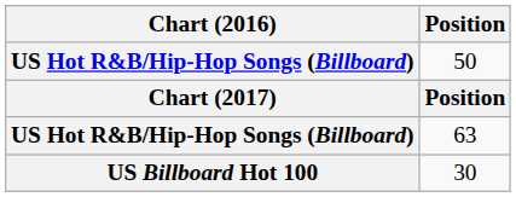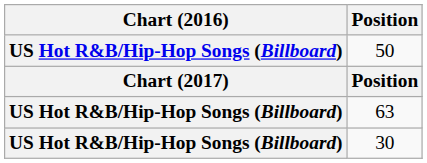30 | Chart (2016): US Billboard Hot 100 -> US Hot R&B/Hip-Hop Songs (Billboard)
